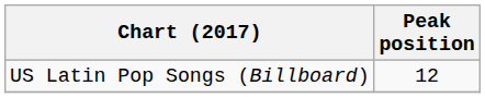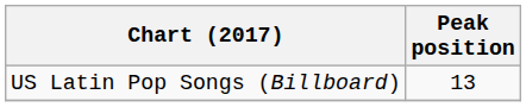US Latin Pop Songs (Billboard) | Peak position: 12 -> 13
